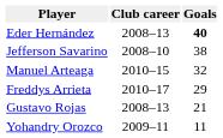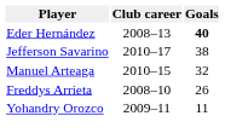Jefferson Savarino | Club career: 2008–10 -> 2010–17
Freddys Arrieta | Club career: 2010–17 -> 2008–10
Freddys Arrieta | Goals: 29 -> 26
- row: Gustavo Rojas | 2008–13 | 21
